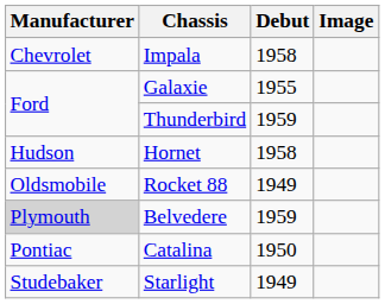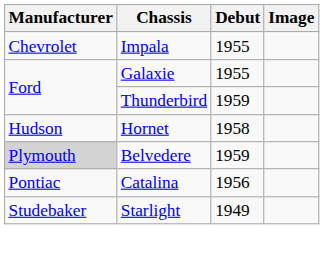Impala | Debut: 1958 -> 1955
- row: Oldsmobile | Rocket 88 | 1949
Catalina | Debut: 1950 -> 1956
